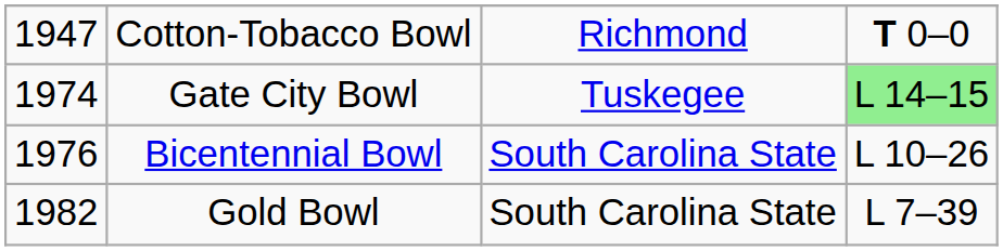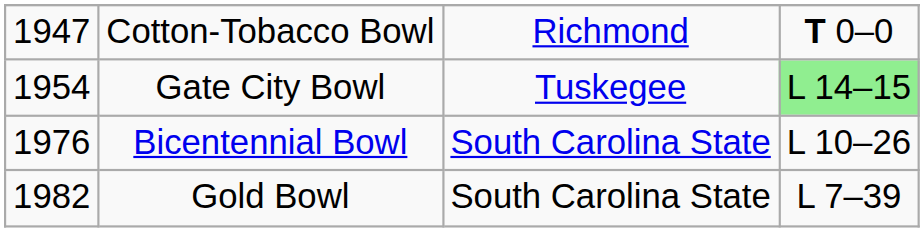Gate City Bowl | column 1: 1974 -> 1954
